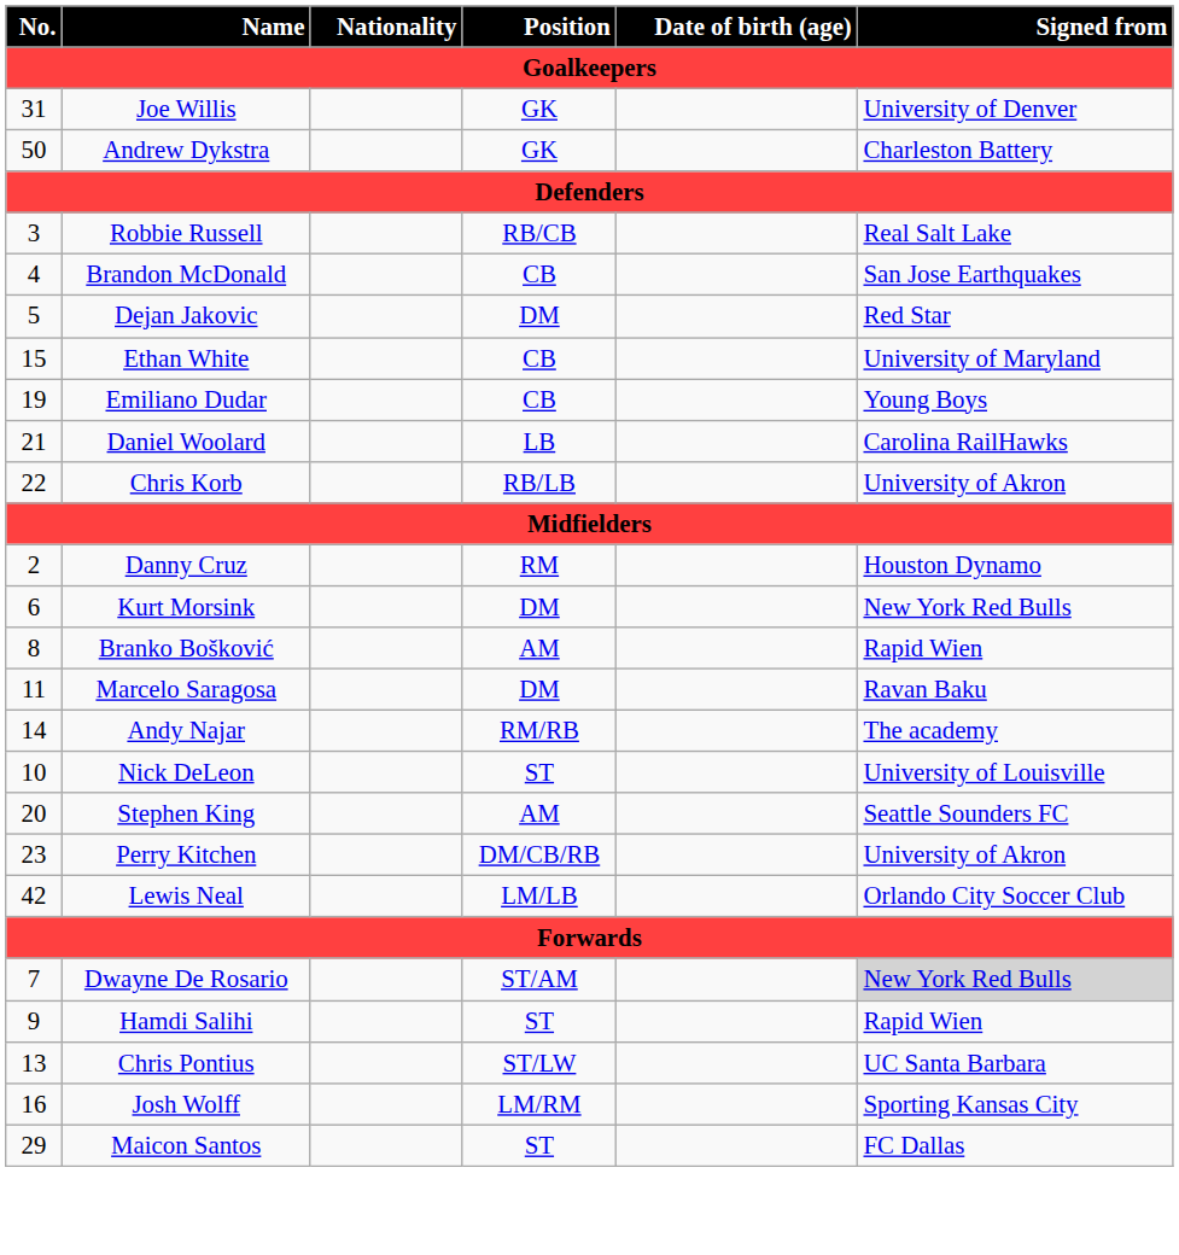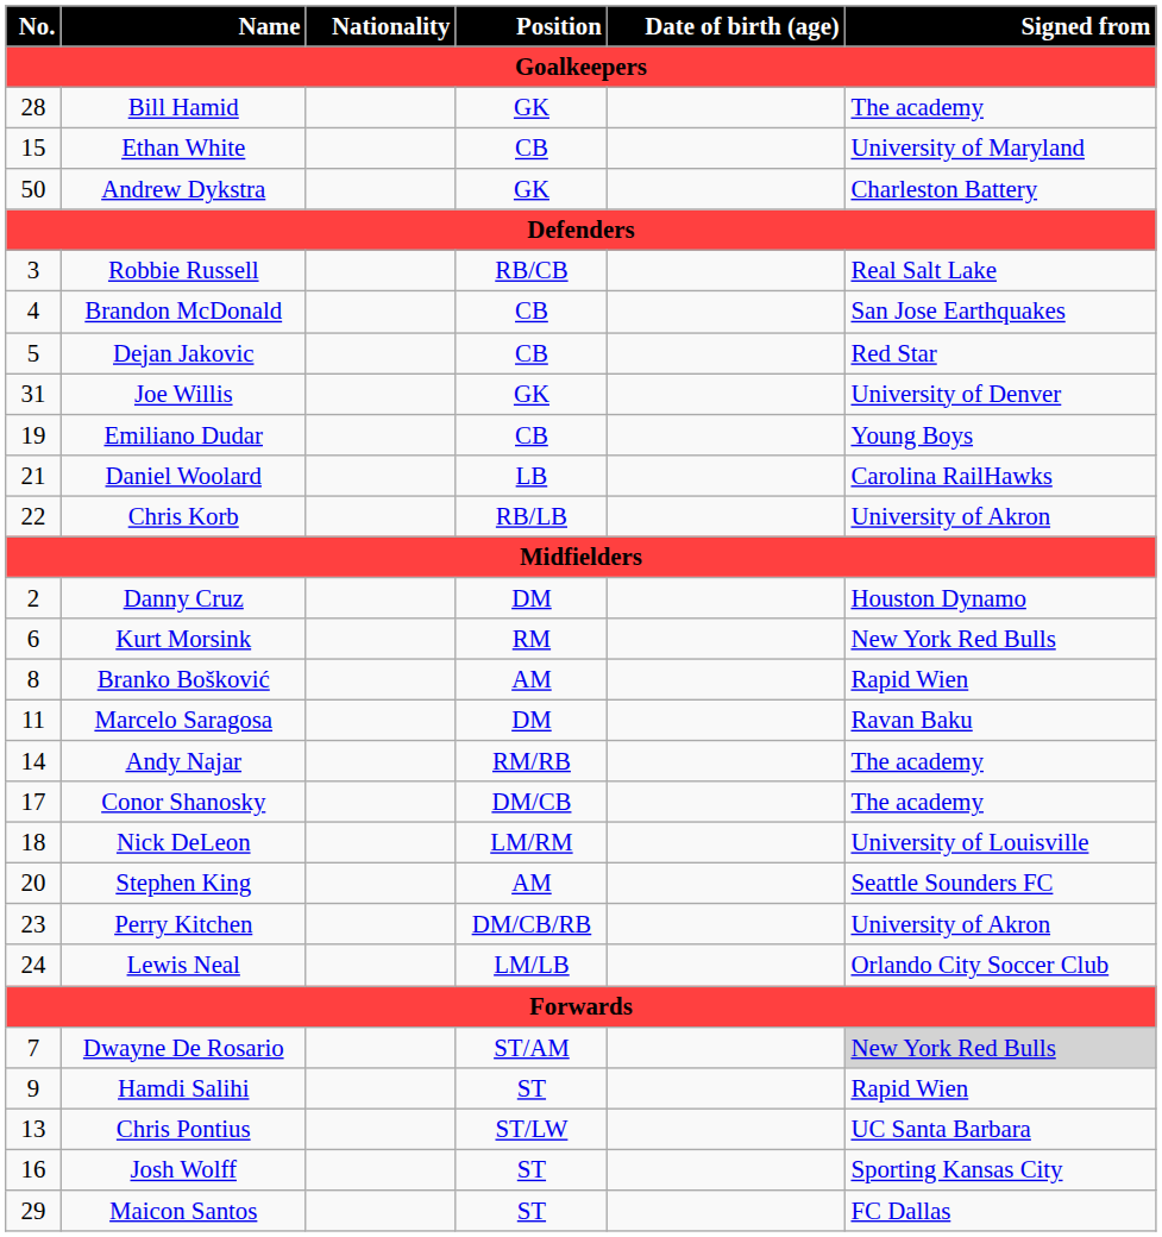+ row: 28 | Bill Hamid | GK | The academy
rows swapped: Joe Willis <-> Ethan White
Dejan Jakovic | Position: DM -> CB
Danny Cruz | Position: RM -> DM
Kurt Morsink | Position: DM -> RM
+ row: 17 | Conor Shanosky | DM/CB | The academy
Nick DeLeon | No.: 10 -> 18
Nick DeLeon | Position: ST -> LM/RM
Lewis Neal | No.: 42 -> 24
Josh Wolff | Position: LM/RM -> ST
